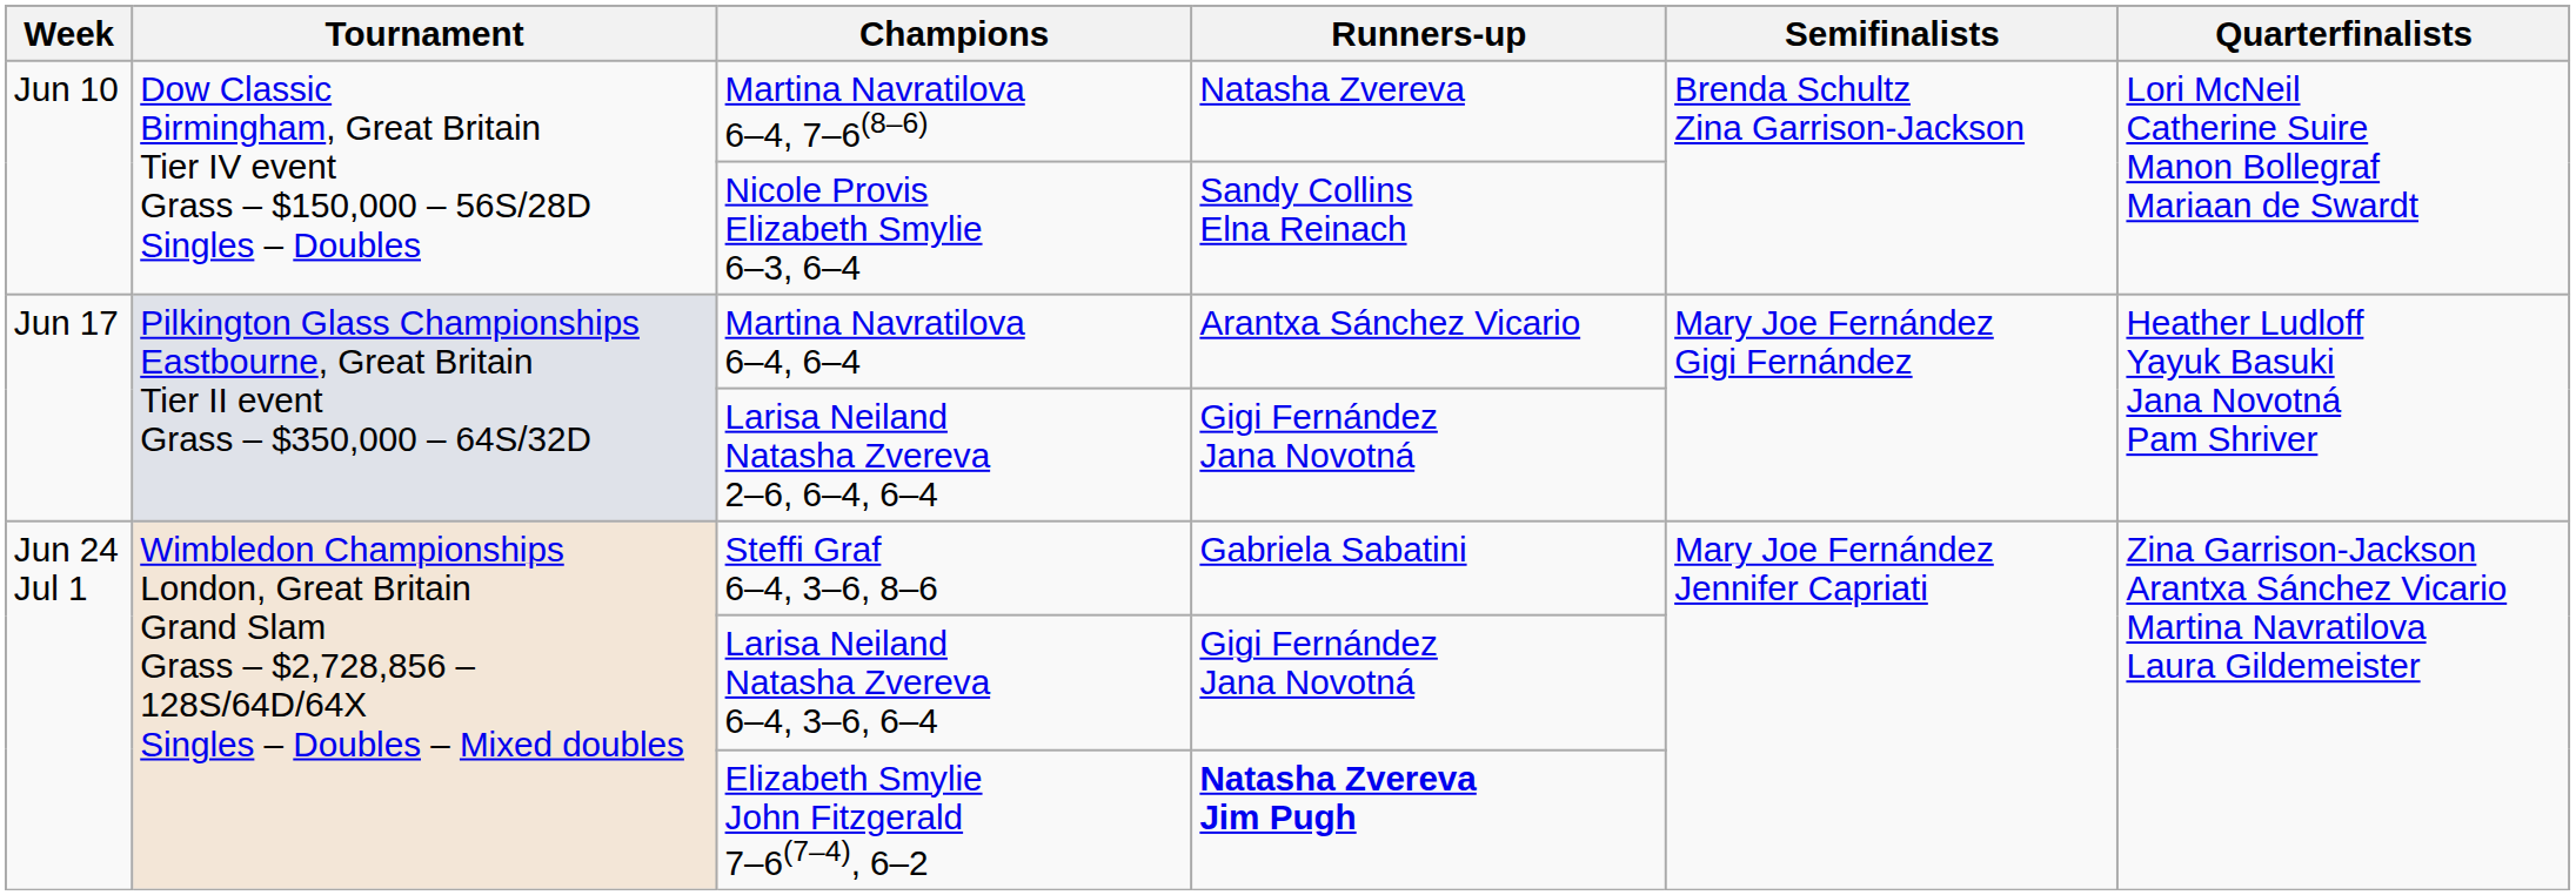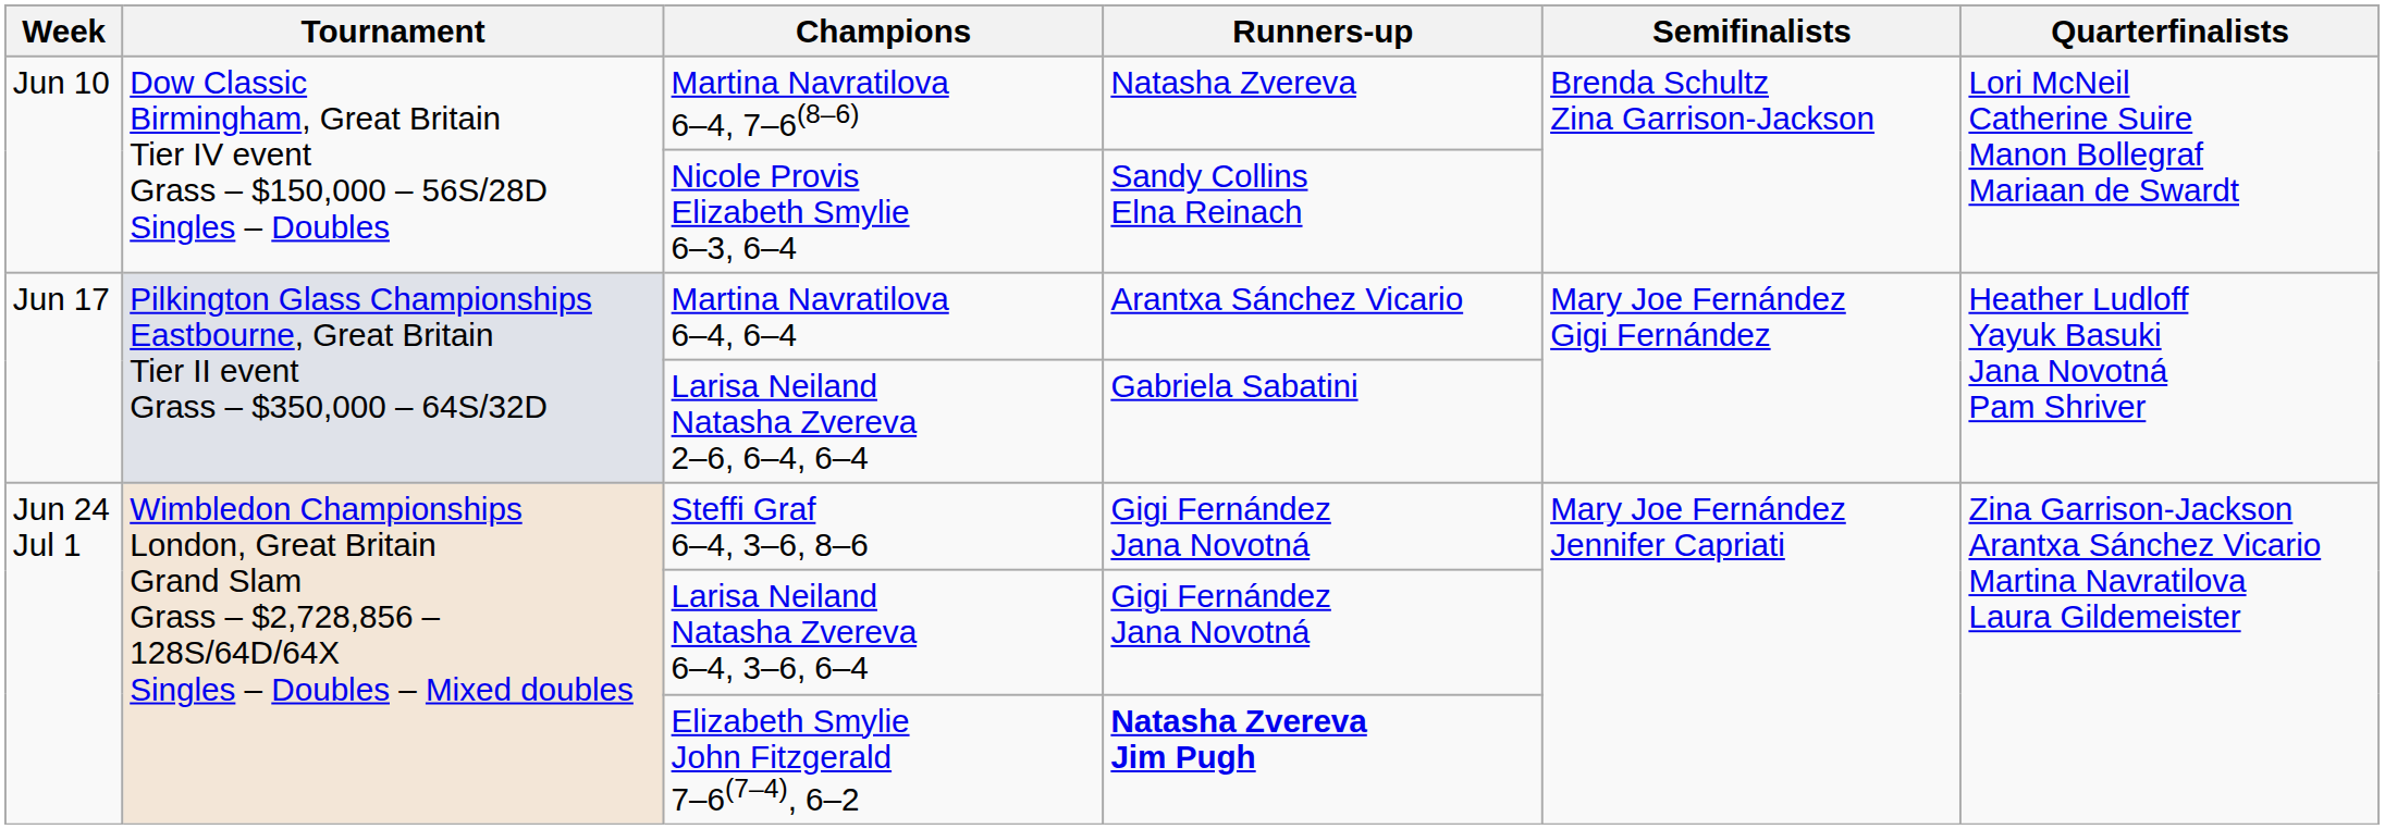Larisa Neiland Natasha Zvereva 2–6, 6–4, 6–4 | Runners-up: Gigi Fernández Jana Novotná -> Gabriela Sabatini
Steffi Graf 6–4, 3–6, 8–6 | Runners-up: Gabriela Sabatini -> Gigi Fernández Jana Novotná
